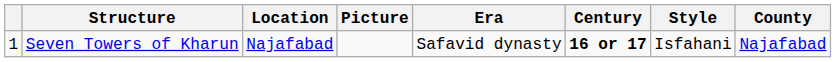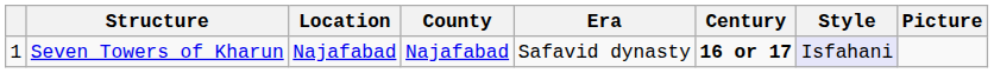columns swapped: County <-> Picture
Seven Towers of Kharun | Style: no background -> lavender background
